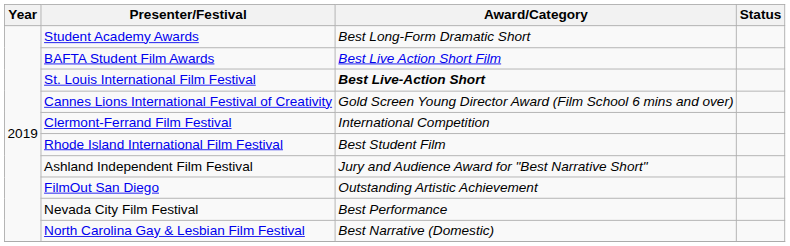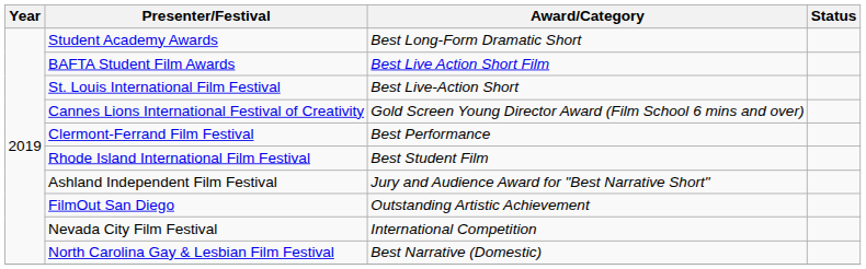St. Louis International Film Festival | Award/Category: bold -> normal
Clermont-Ferrand Film Festival | Award/Category: International Competition -> Best Performance
Nevada City Film Festival | Award/Category: Best Performance -> International Competition
